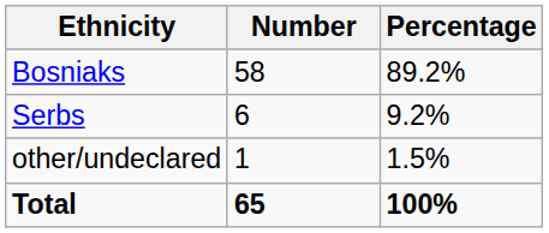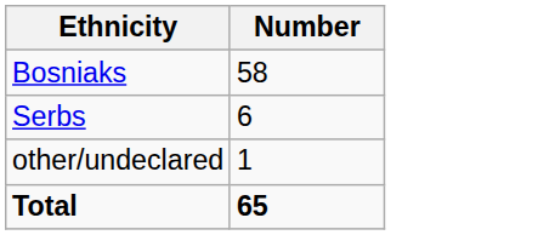- column: Percentage | 89.2% | 9.2% | 1.5% | 100%
